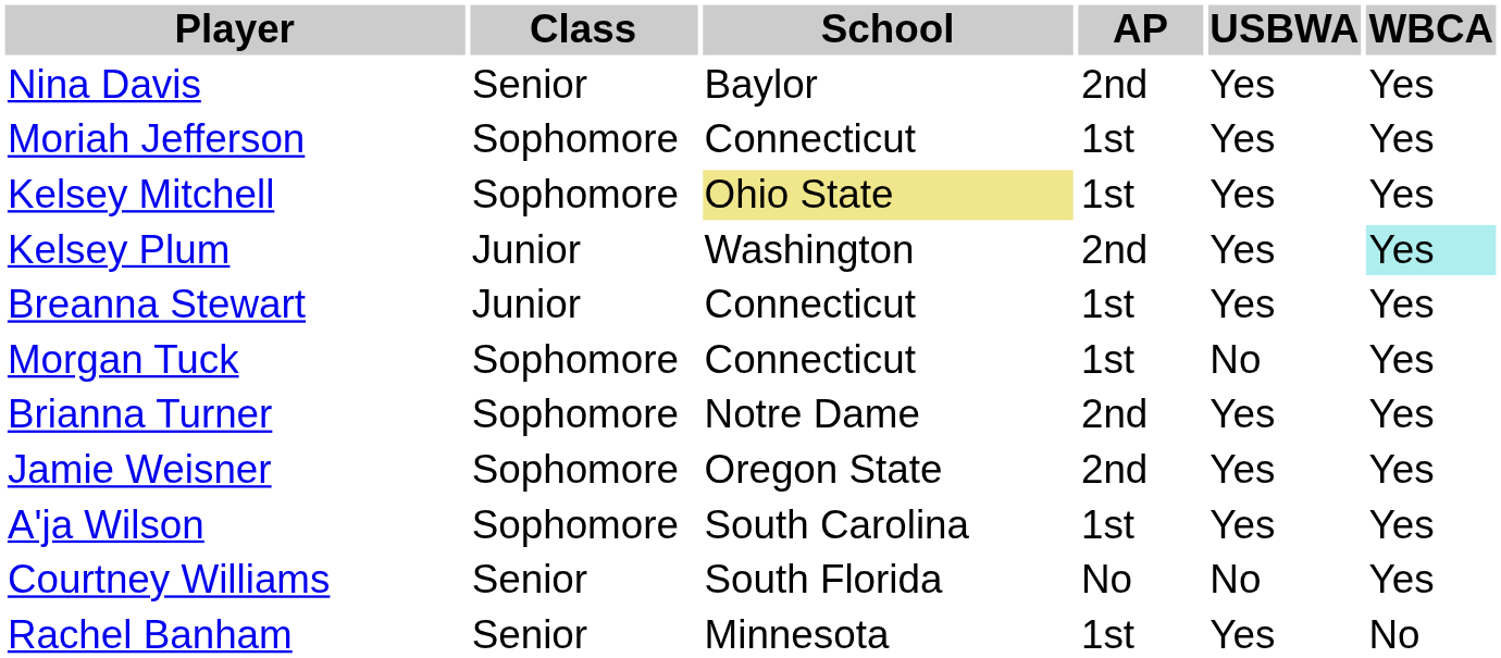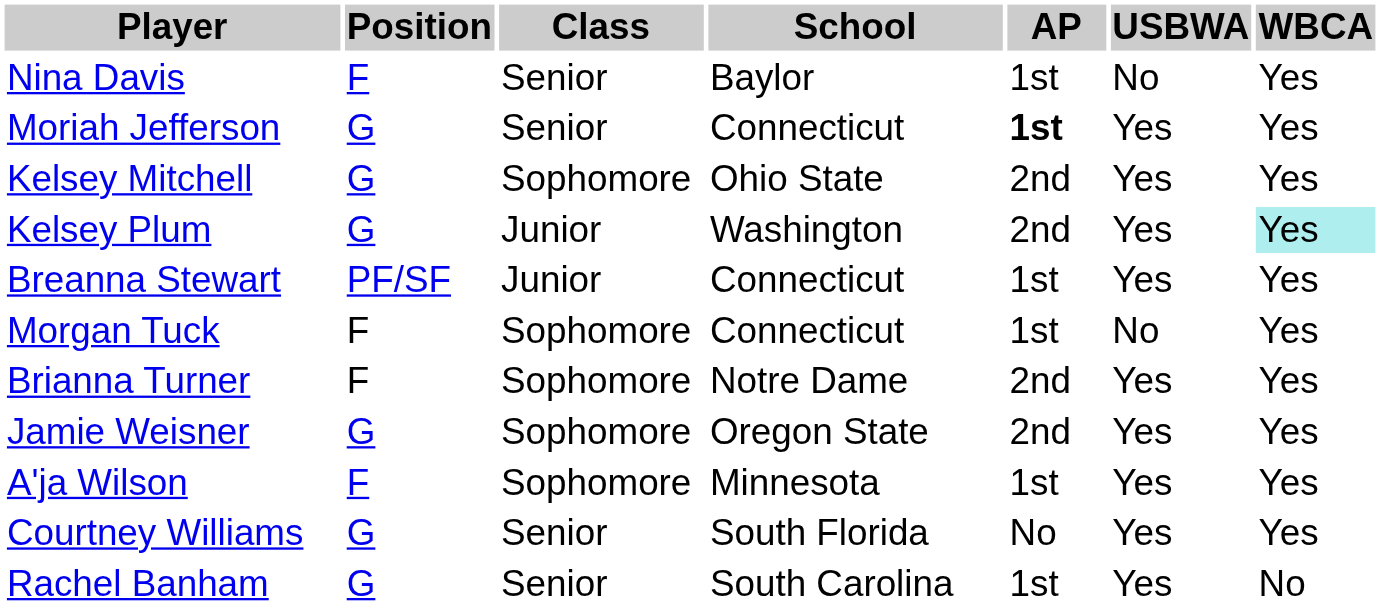+ column: Position | F | G | G | G | PF/SF | F | F | G | F | G | G
Nina Davis | AP: 2nd -> 1st
Nina Davis | USBWA: Yes -> No
Moriah Jefferson | Class: Sophomore -> Senior
Moriah Jefferson | AP: normal -> bold
Kelsey Mitchell | School: khaki background -> no background
Kelsey Mitchell | AP: 1st -> 2nd
A'ja Wilson | School: South Carolina -> Minnesota
Courtney Williams | USBWA: No -> Yes
Rachel Banham | School: Minnesota -> South Carolina
